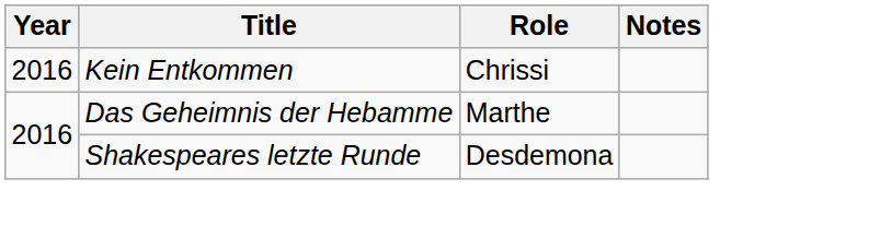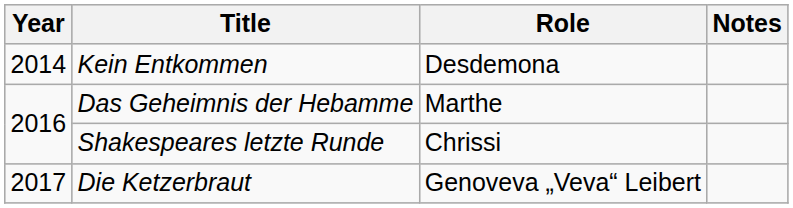Kein Entkommen | Year: 2016 -> 2014
Kein Entkommen | Role: Chrissi -> Desdemona
Shakespeares letzte Runde | Role: Desdemona -> Chrissi
+ row: 2017 | Die Ketzerbraut | Genoveva „Veva“ Leibert
